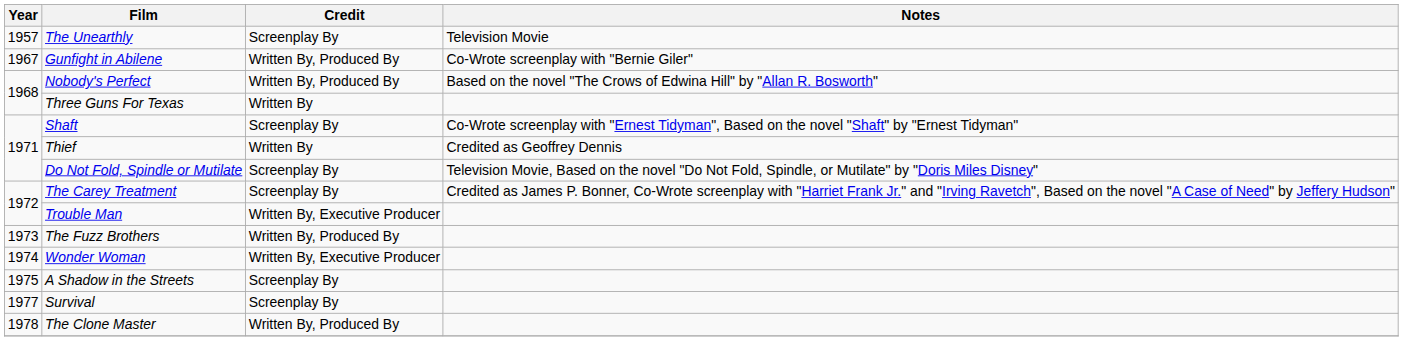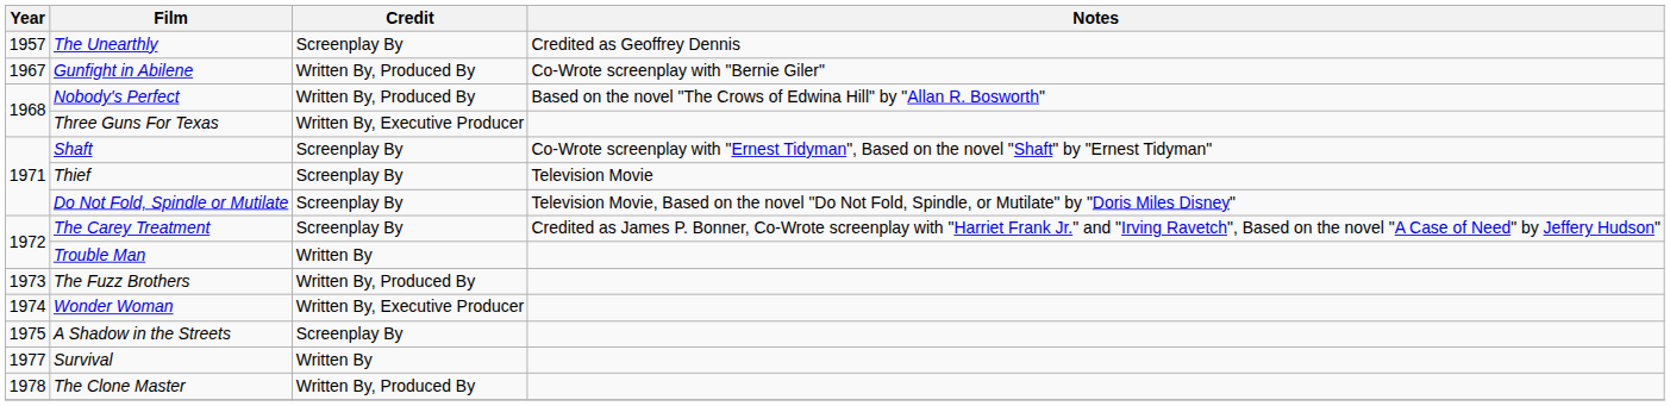The Unearthly | Notes: Television Movie -> Credited as Geoffrey Dennis
Three Guns For Texas | Credit: Written By -> Written By, Executive Producer
Thief | Credit: Written By -> Screenplay By
Thief | Notes: Credited as Geoffrey Dennis -> Television Movie
Trouble Man | Credit: Written By, Executive Producer -> Written By
Survival | Credit: Screenplay By -> Written By
